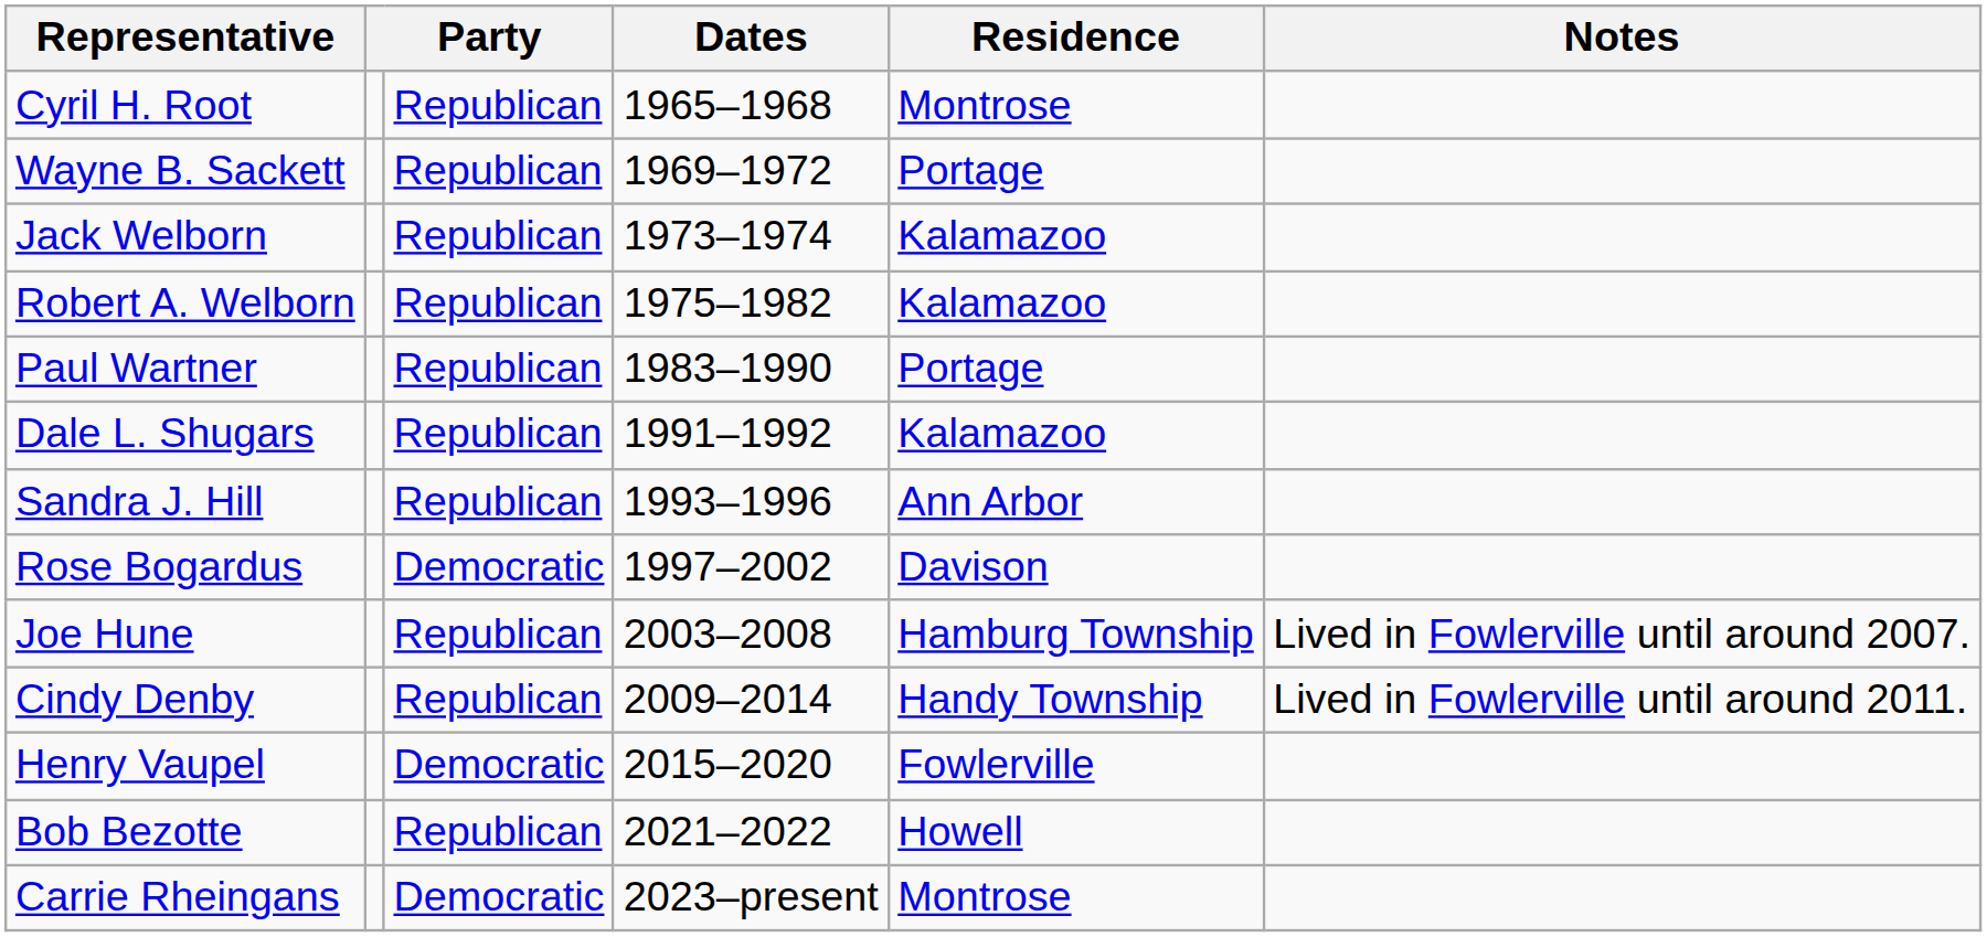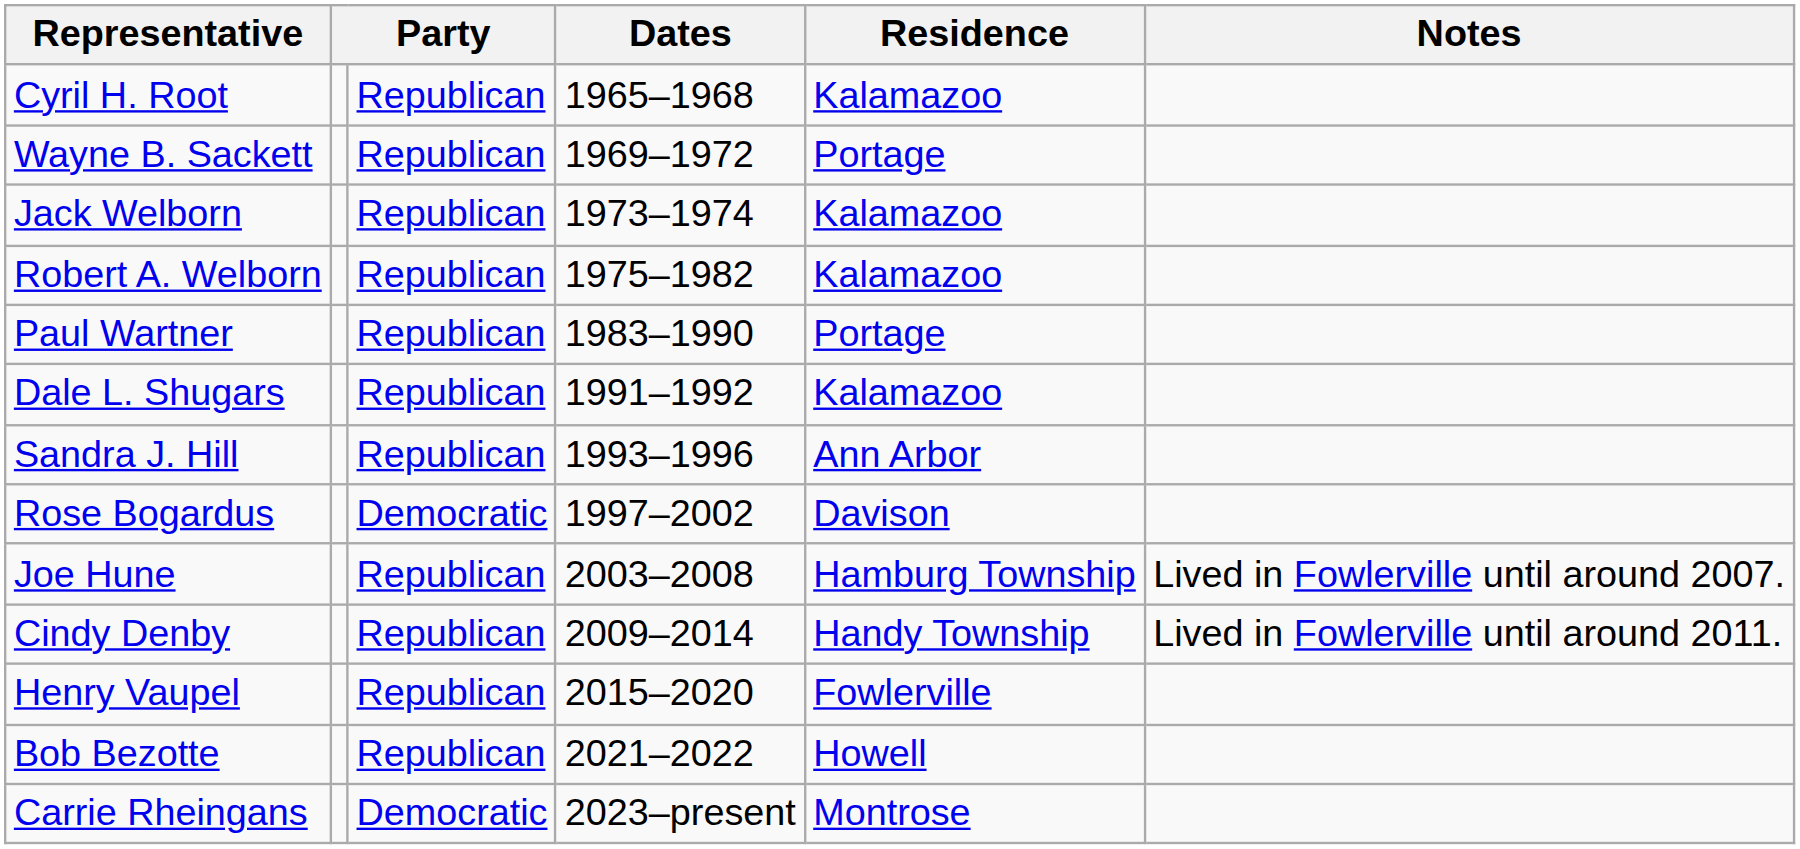Cyril H. Root | Residence: Montrose -> Kalamazoo
Henry Vaupel | column 3: Democratic -> Republican
